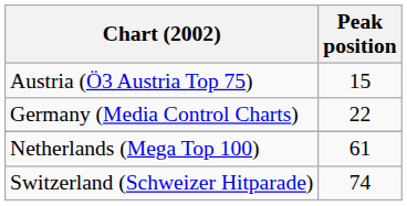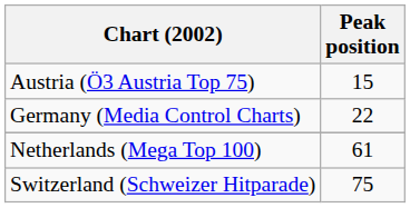Switzerland (Schweizer Hitparade) | Peak position: 74 -> 75
